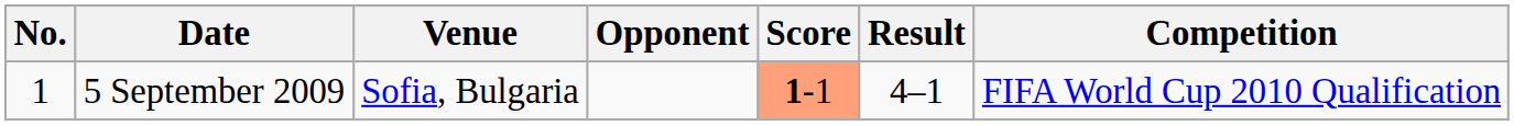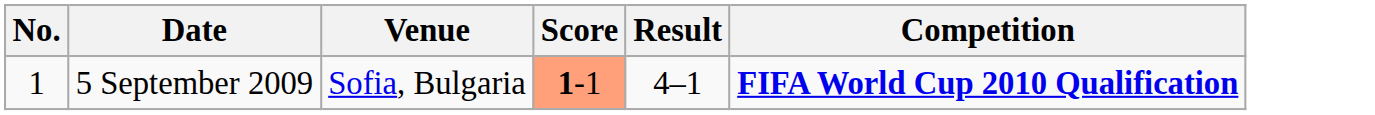- column: Opponent
5 September 2009 | Competition: normal -> bold
